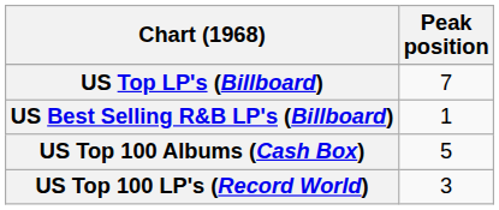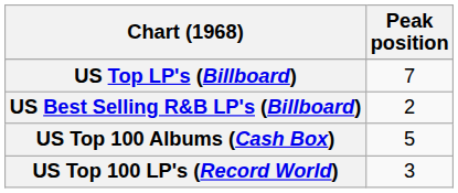US Best Selling R&B LP's (Billboard) | Peak position: 1 -> 2
